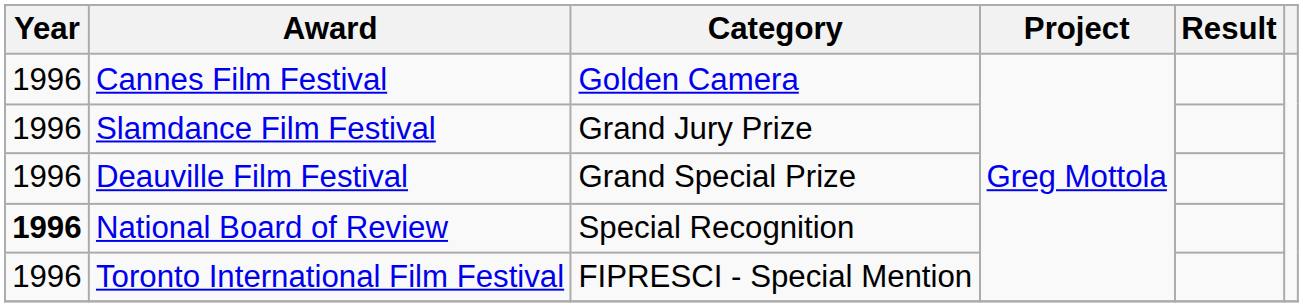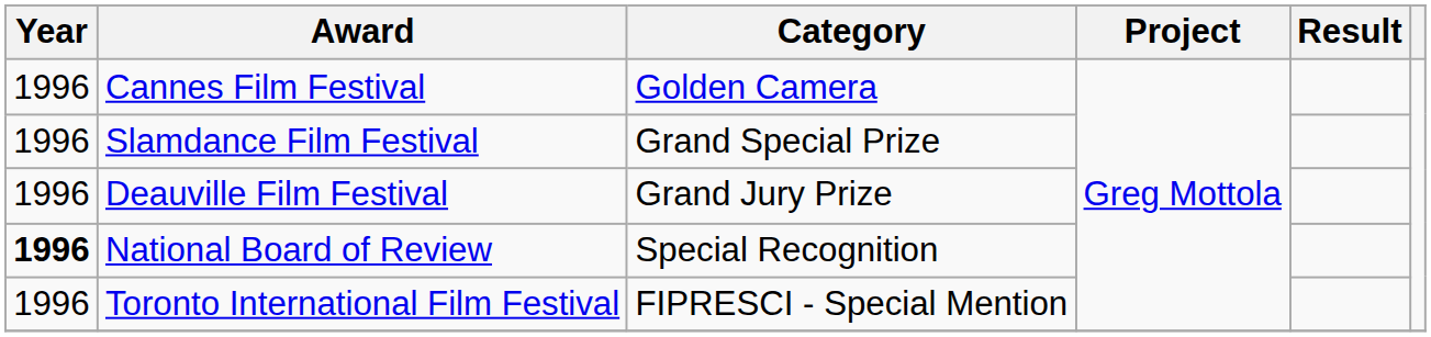Slamdance Film Festival | Category: Grand Jury Prize -> Grand Special Prize
Deauville Film Festival | Category: Grand Special Prize -> Grand Jury Prize
